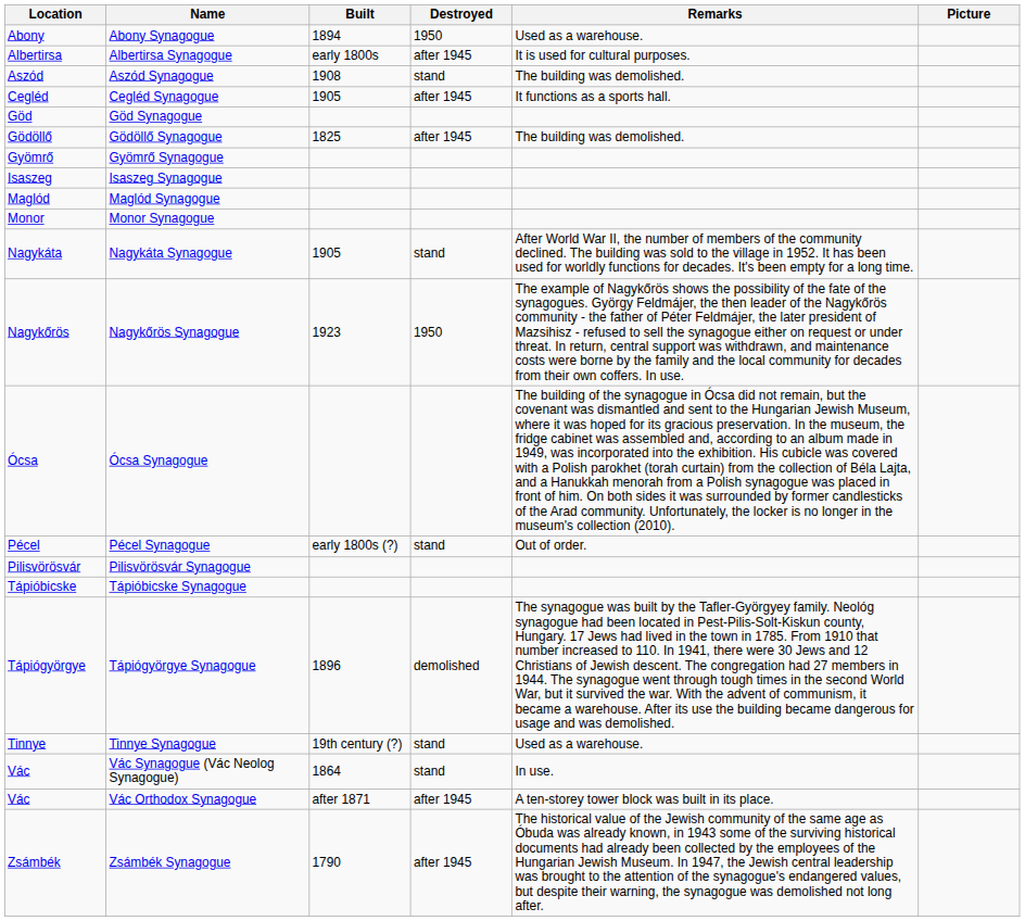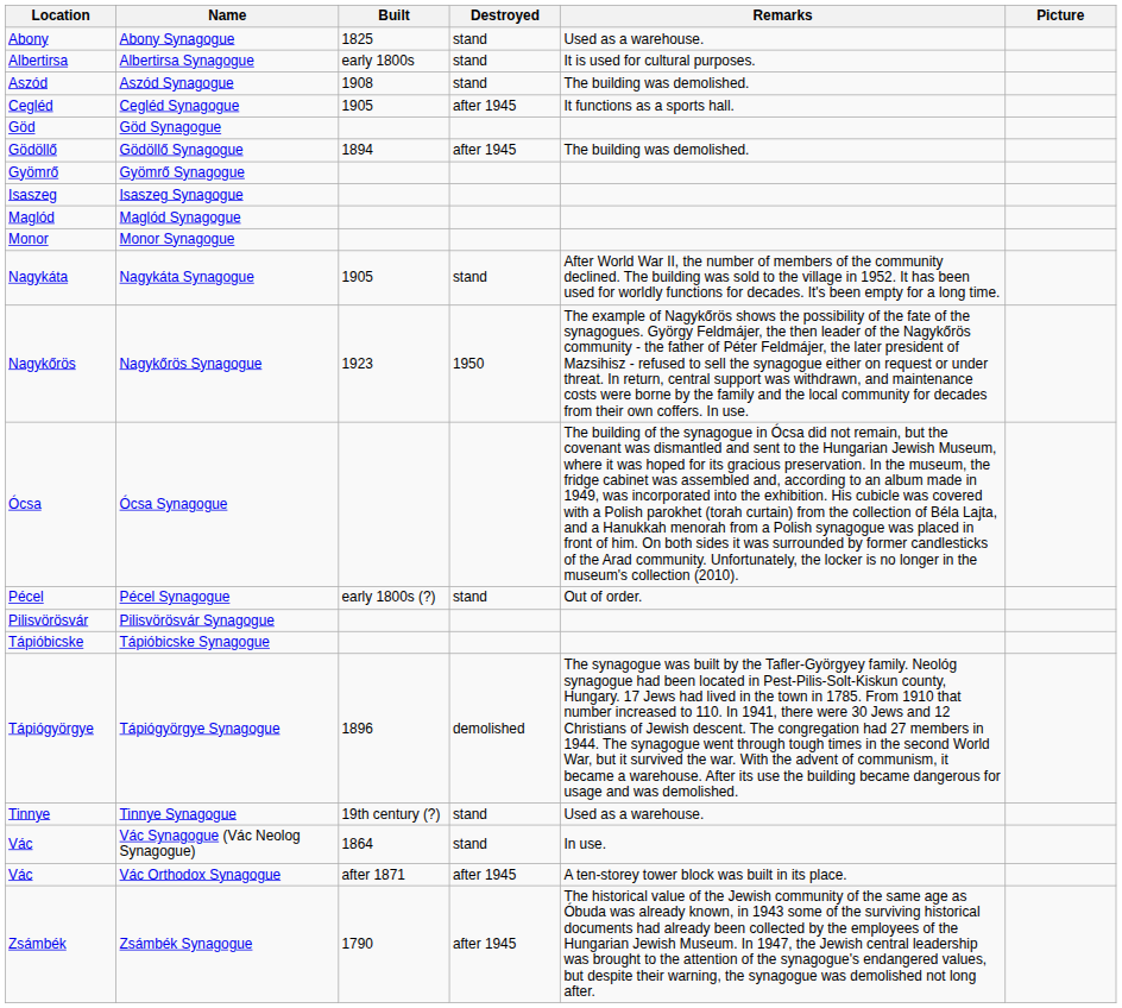Abony Synagogue | Built: 1894 -> 1825
Abony Synagogue | Destroyed: 1950 -> stand
Albertirsa Synagogue | Destroyed: after 1945 -> stand
Gödöllő Synagogue | Built: 1825 -> 1894
